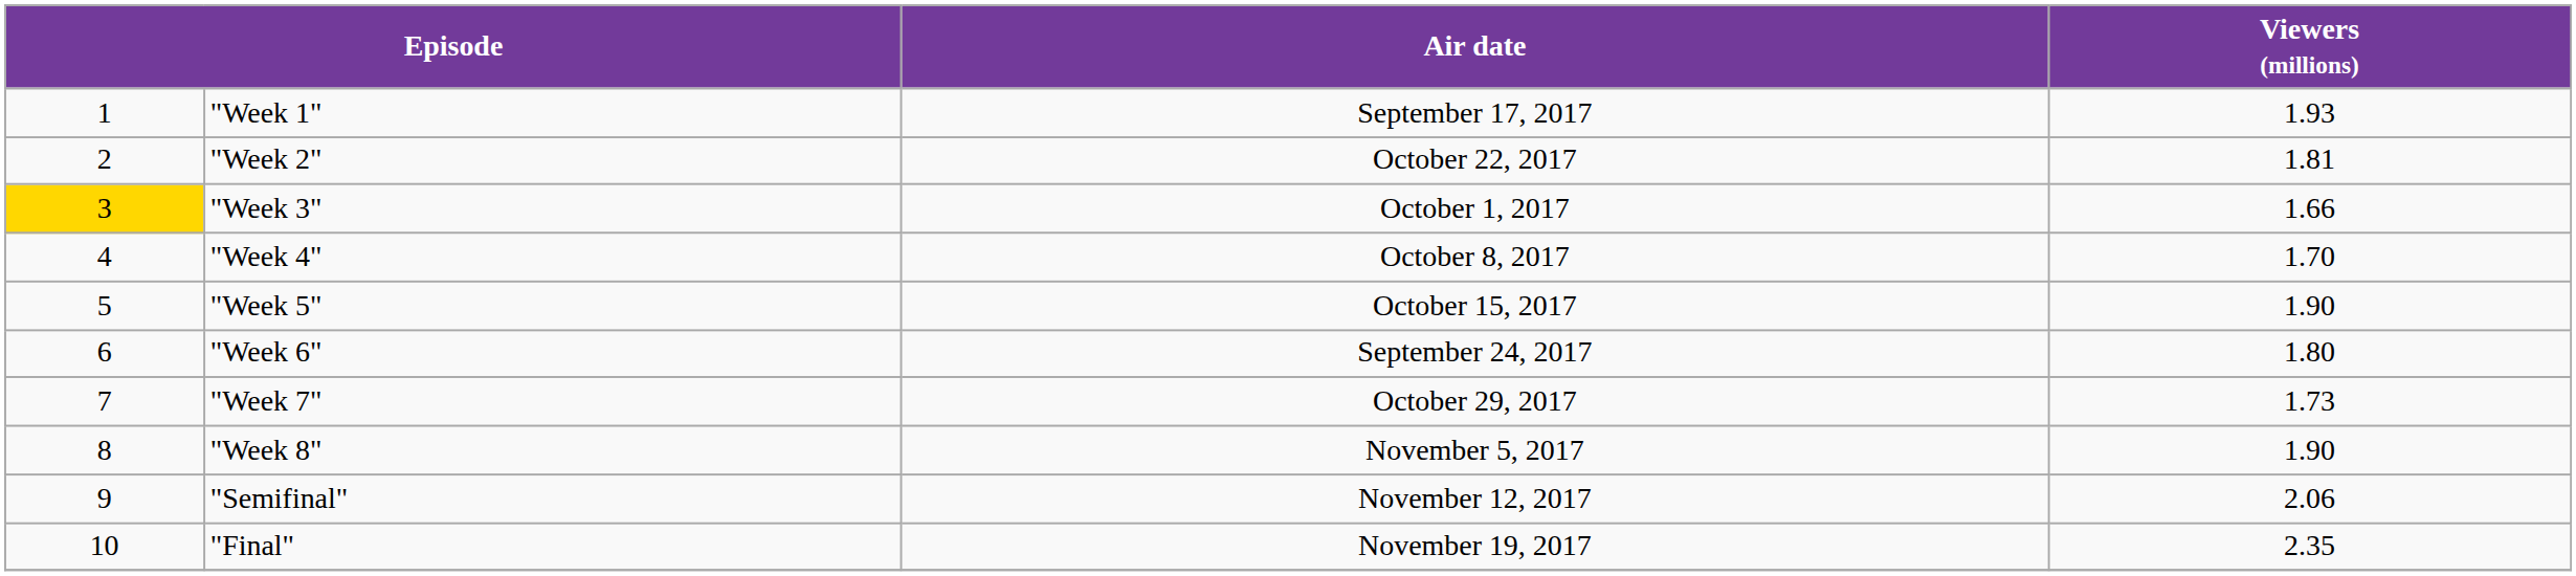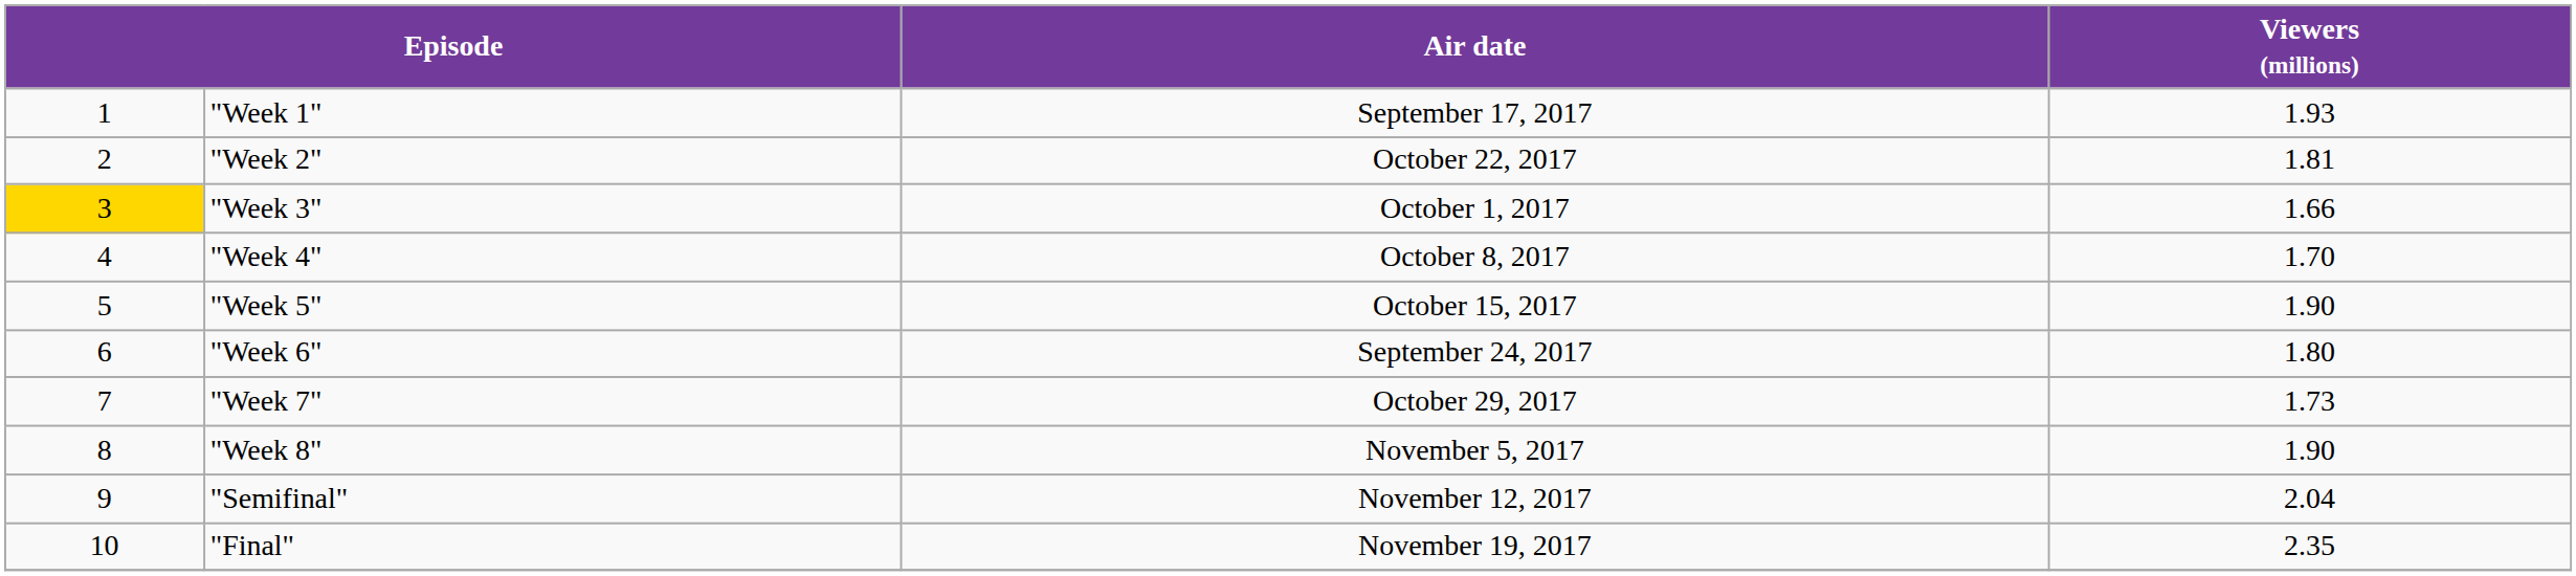"Semifinal" | Viewers (millions): 2.06 -> 2.04
